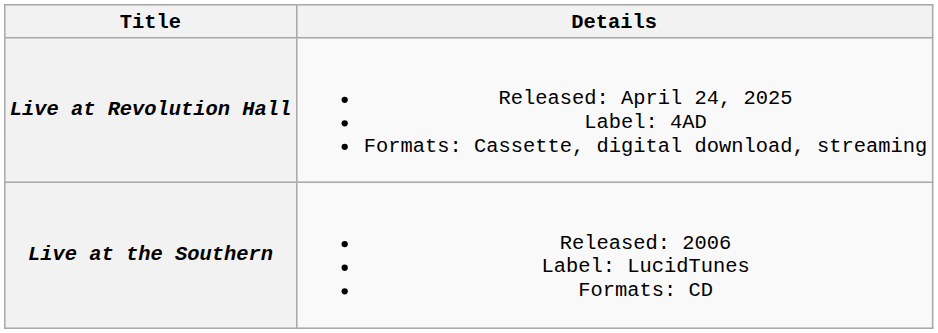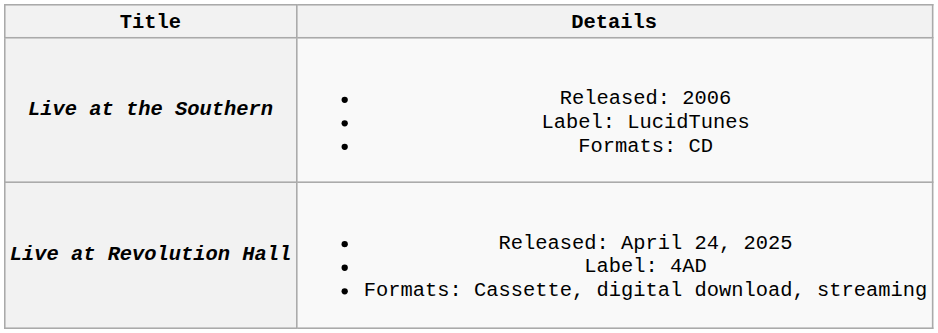rows swapped: Live at the Southern <-> Live at Revolution Hall
